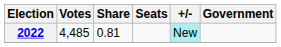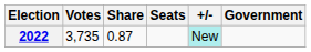2022 | Votes: 4,485 -> 3,735
2022 | Share: 0.81 -> 0.87
